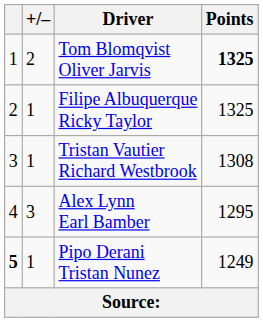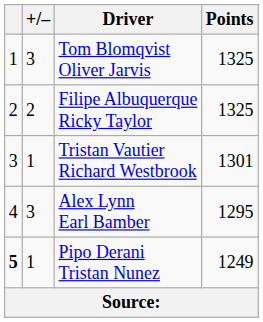Tom Blomqvist Oliver Jarvis | +/–: 2 -> 3
Tom Blomqvist Oliver Jarvis | Points: bold -> normal
Filipe Albuquerque Ricky Taylor | +/–: 1 -> 2
Tristan Vautier Richard Westbrook | Points: 1308 -> 1301
